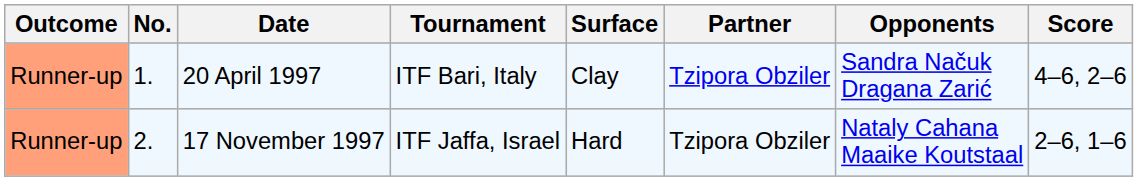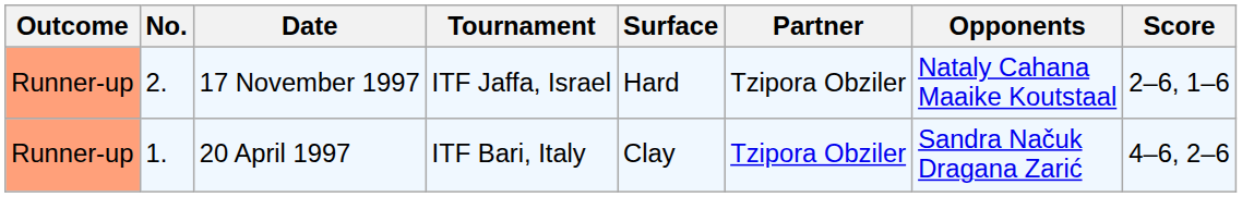rows swapped: 20 April 1997 <-> 17 November 1997
